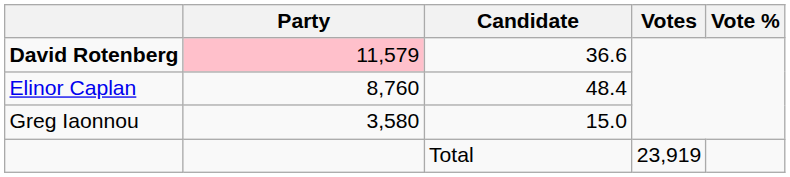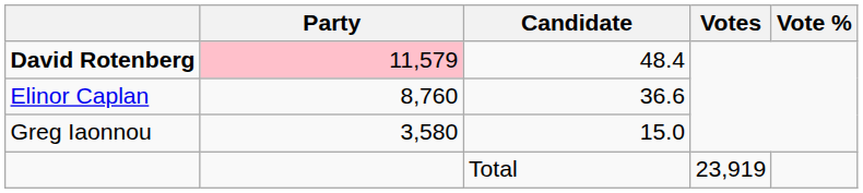David Rotenberg | Candidate: 36.6 -> 48.4
Elinor Caplan | Candidate: 48.4 -> 36.6
